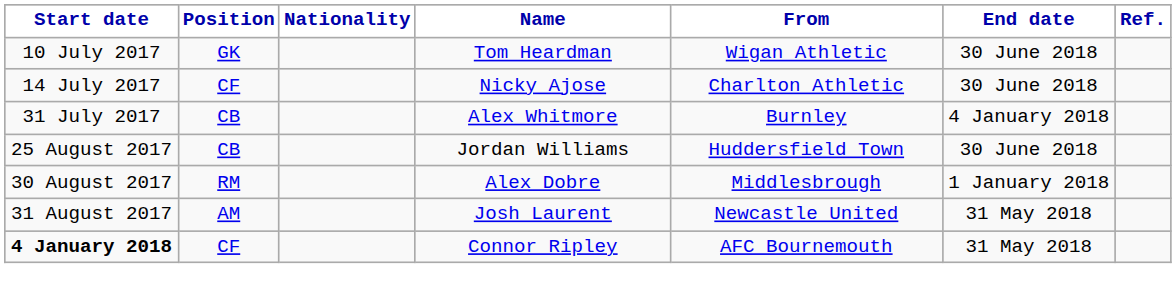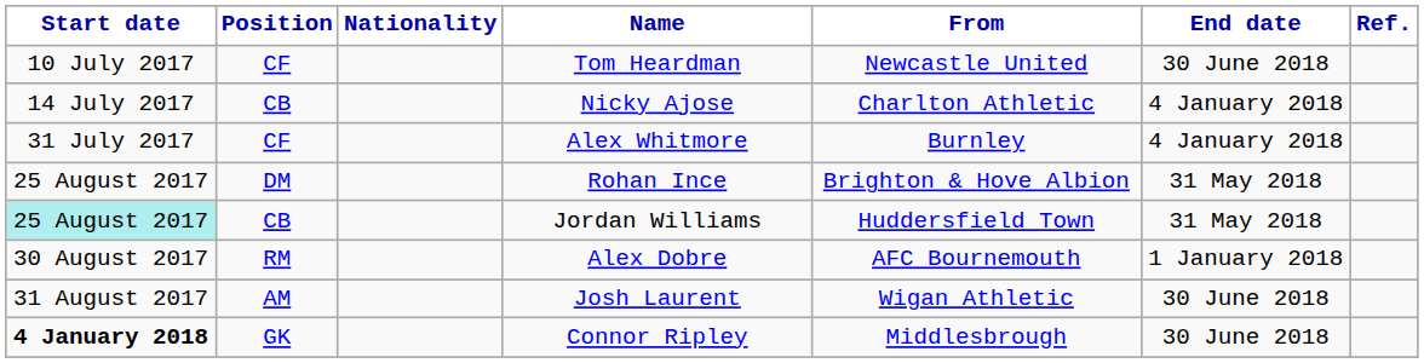Tom Heardman | Position: GK -> CF
Tom Heardman | From: Wigan Athletic -> Newcastle United
Nicky Ajose | Position: CF -> CB
Nicky Ajose | End date: 30 June 2018 -> 4 January 2018
Alex Whitmore | Position: CB -> CF
+ row: 25 August 2017 | DM | Rohan Ince | Brighton & Hove Albion | 31 May 2018
Jordan Williams | Start date: no background -> paleturquoise background
Jordan Williams | End date: 30 June 2018 -> 31 May 2018
Alex Dobre | From: Middlesbrough -> AFC Bournemouth
Josh Laurent | From: Newcastle United -> Wigan Athletic
Josh Laurent | End date: 31 May 2018 -> 30 June 2018
Connor Ripley | Position: CF -> GK
Connor Ripley | From: AFC Bournemouth -> Middlesbrough
Connor Ripley | End date: 31 May 2018 -> 30 June 2018
